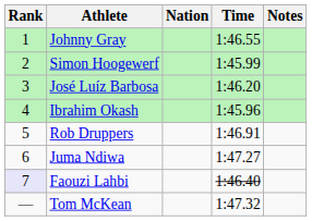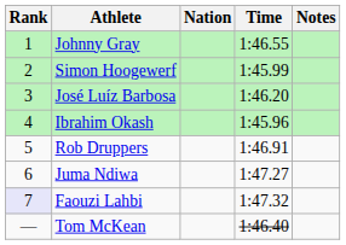Faouzi Lahbi | Time: 1:46.40 -> 1:47.32
Tom McKean | Time: 1:47.32 -> 1:46.40
